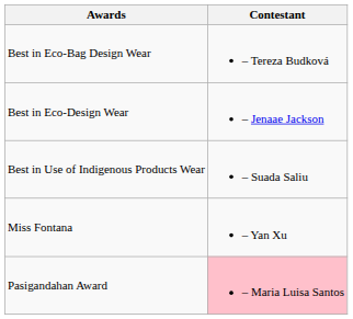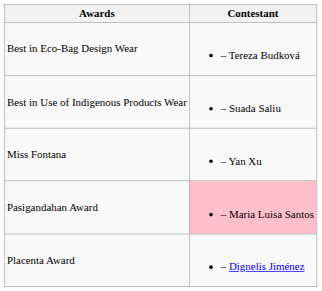- row: Best in Eco-Design Wear | – Jenaae Jackson
+ row: Placenta Award | – Dignelis Jiménez
